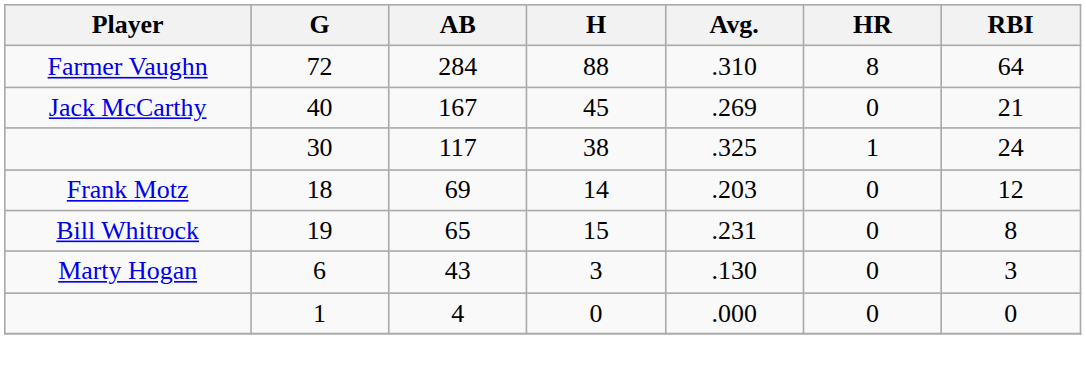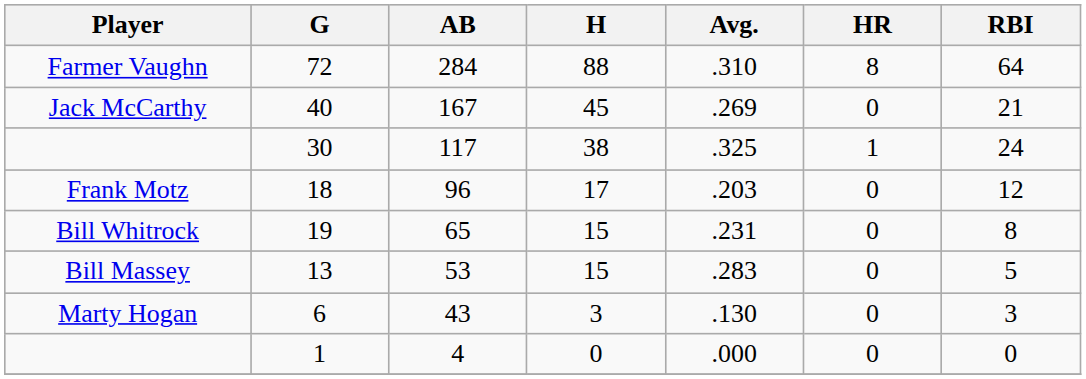18 | AB: 69 -> 96
18 | H: 14 -> 17
+ row: Bill Massey | 13 | 53 | 15 | .283 | 0 | 5
